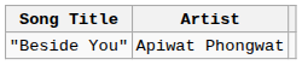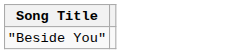- column: Artist | Apiwat Phongwat
